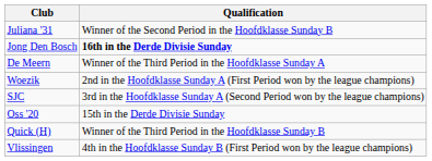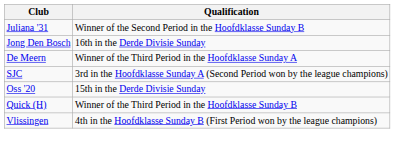Jong Den Bosch | Qualification: bold -> normal
- row: Woezik | 2nd in the Hoofdklasse Sunday A (First Period won by the league champions)
